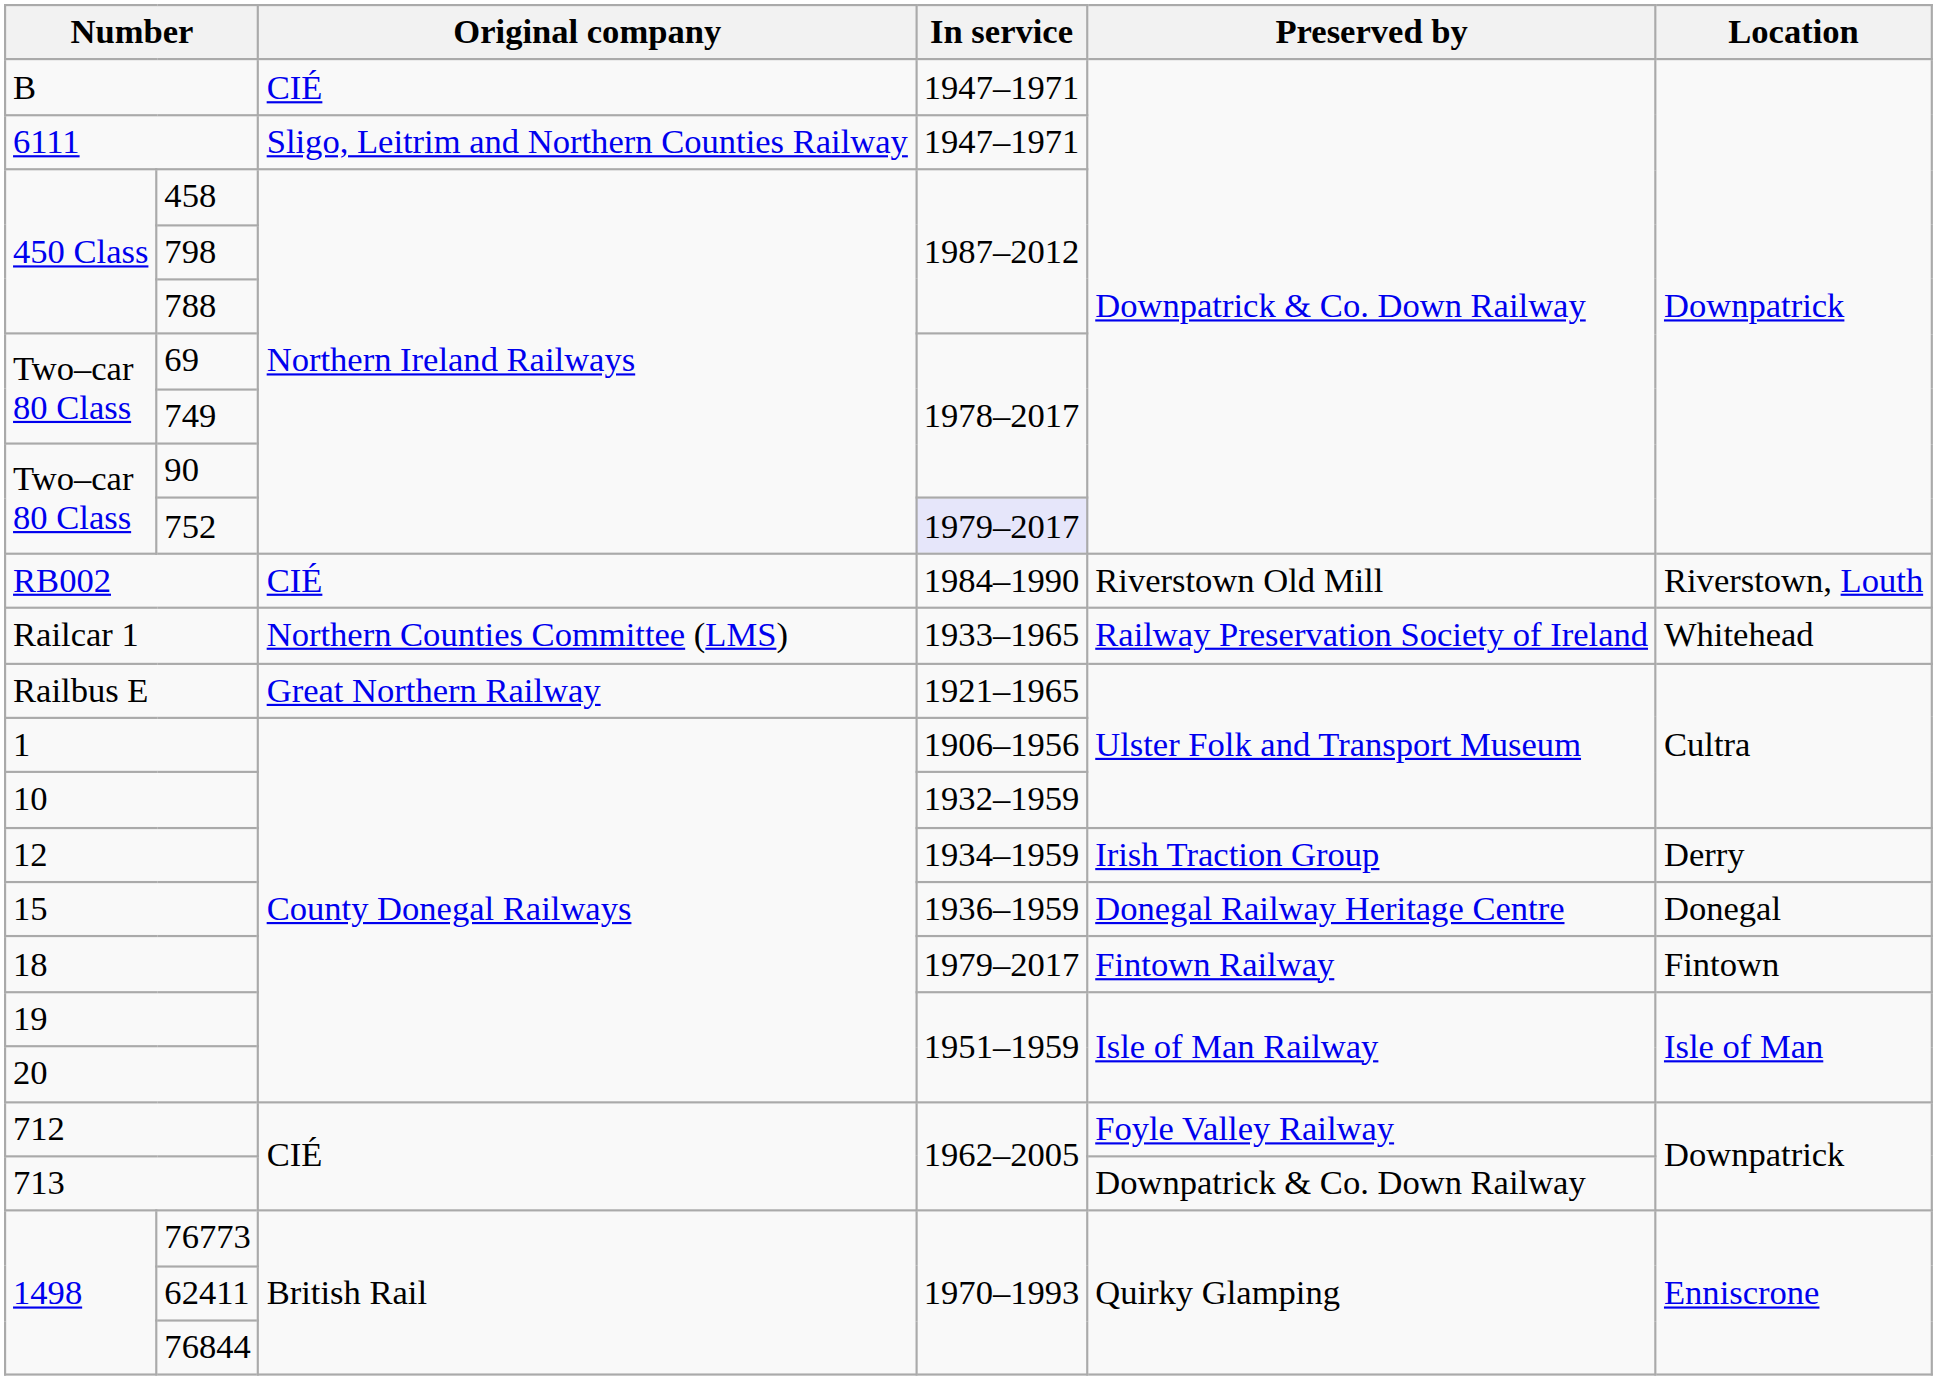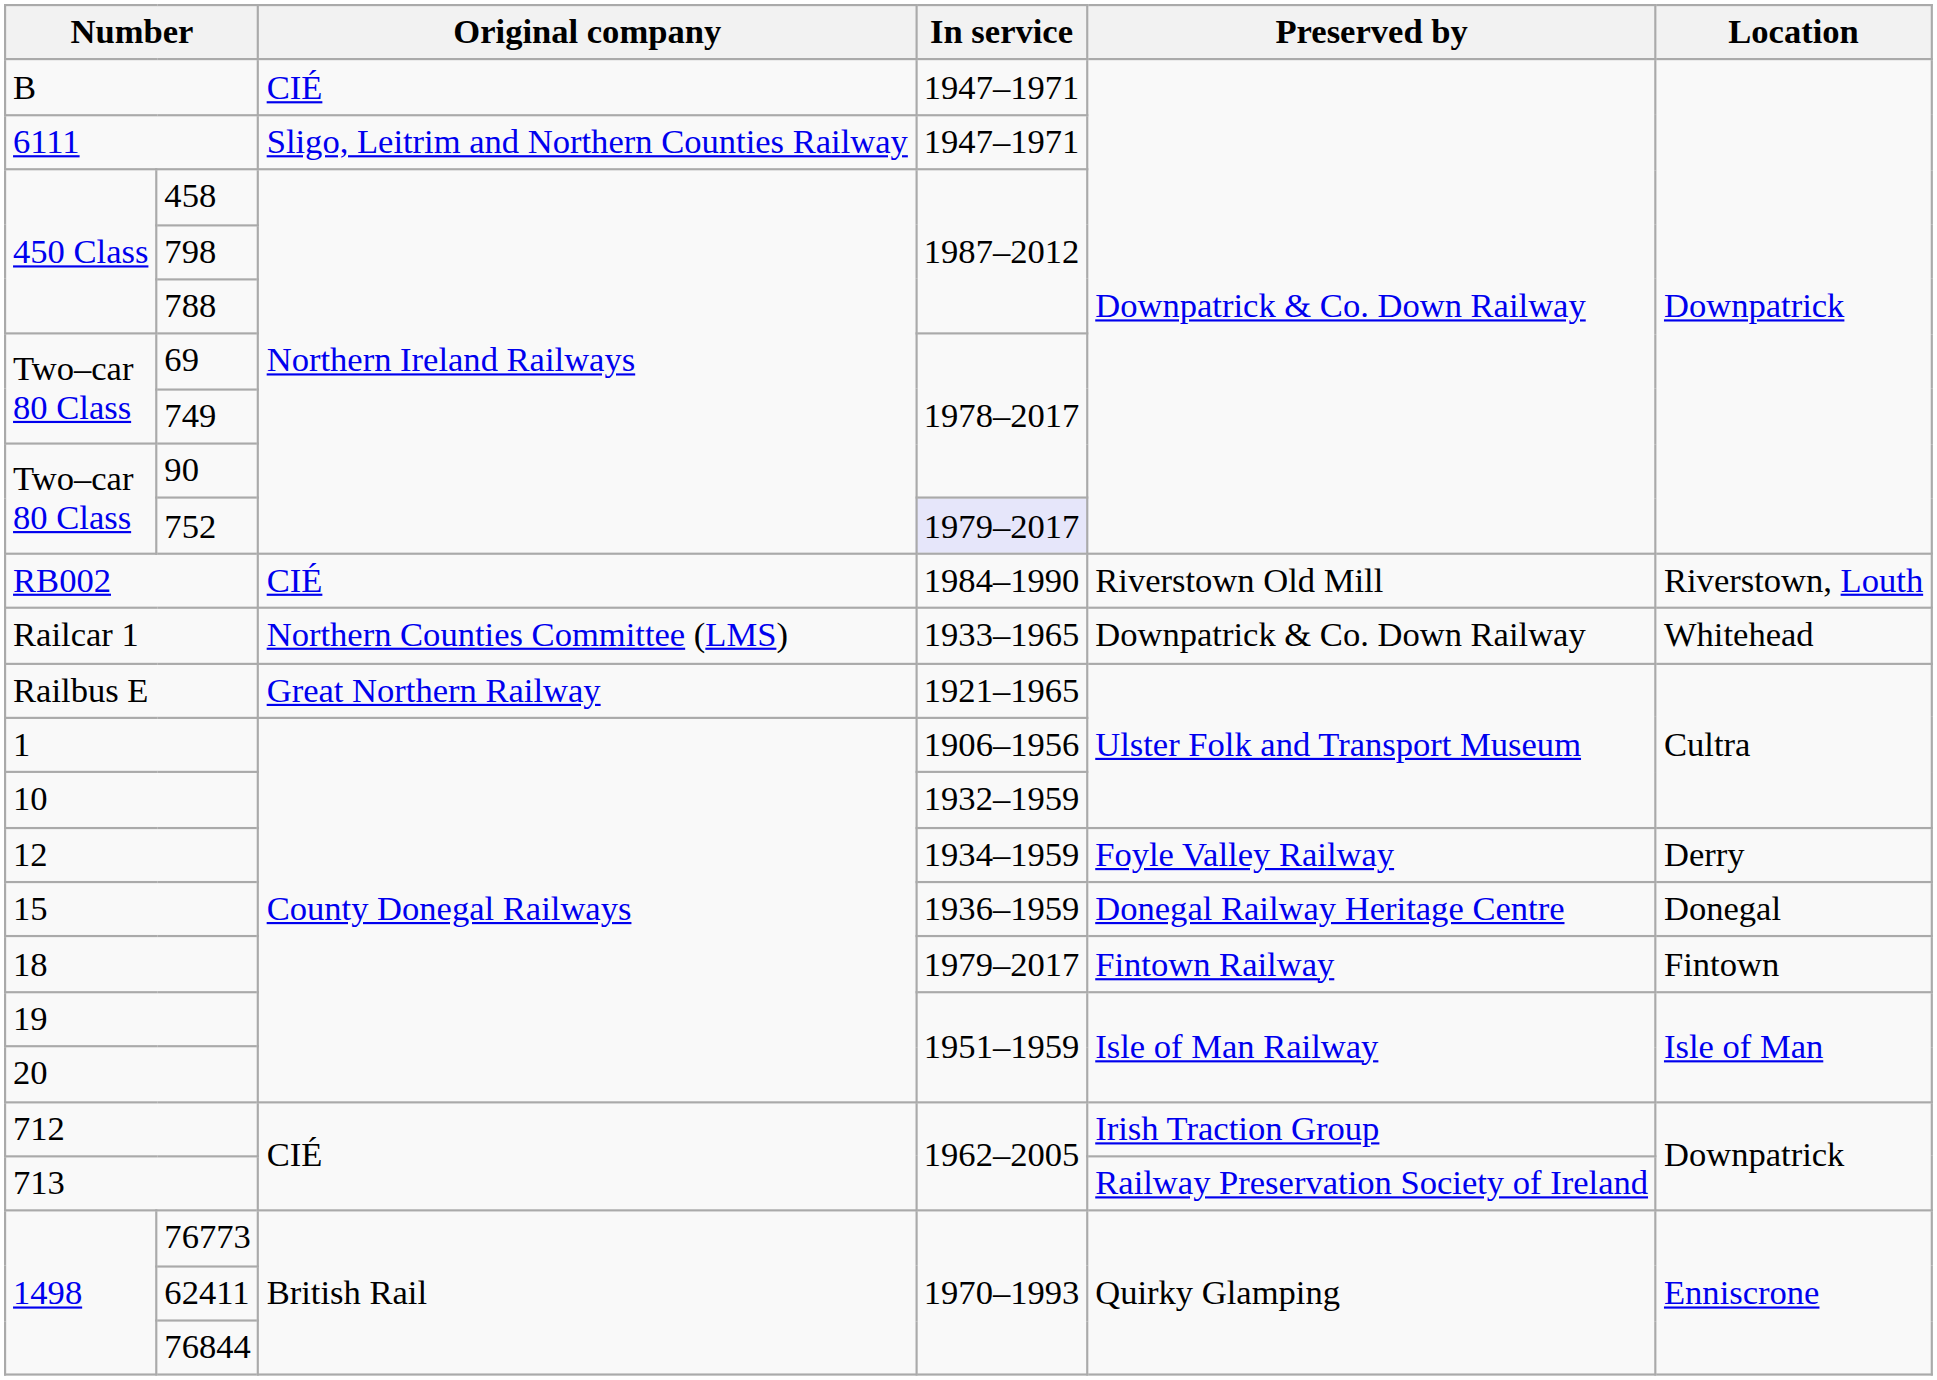Railcar 1 | Preserved by: Railway Preservation Society of Ireland -> Downpatrick & Co. Down Railway
12 | Preserved by: Irish Traction Group -> Foyle Valley Railway
712 | Preserved by: Foyle Valley Railway -> Irish Traction Group
713 | Preserved by: Downpatrick & Co. Down Railway -> Railway Preservation Society of Ireland
